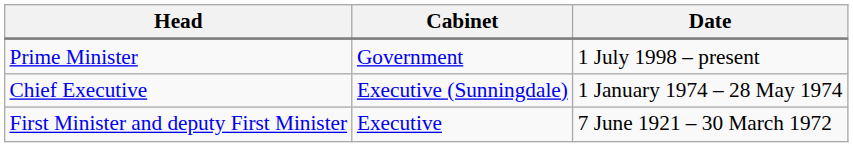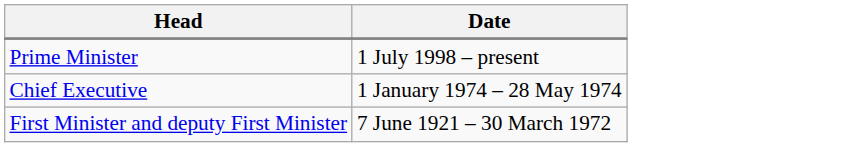- column: Cabinet | Government | Executive (Sunningdale) | Executive
